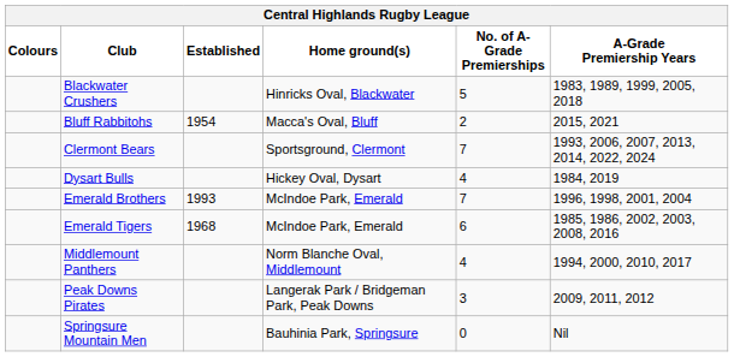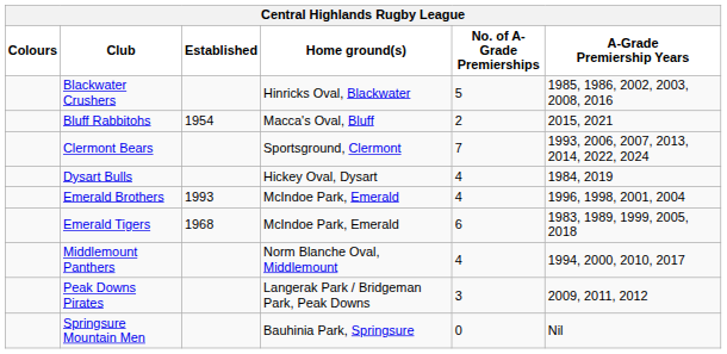Blackwater Crushers | A-Grade Premiership Years: 1983, 1989, 1999, 2005, 2018 -> 1985, 1986, 2002, 2003, 2008, 2016
Emerald Brothers | No. of A-Grade Premierships: 7 -> 4
Emerald Tigers | A-Grade Premiership Years: 1985, 1986, 2002, 2003, 2008, 2016 -> 1983, 1989, 1999, 2005, 2018
